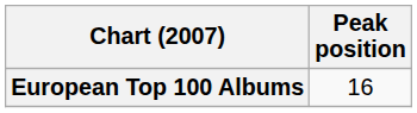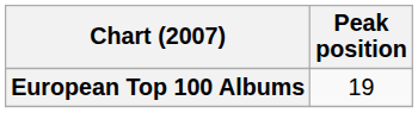European Top 100 Albums | Peak position: 16 -> 19
